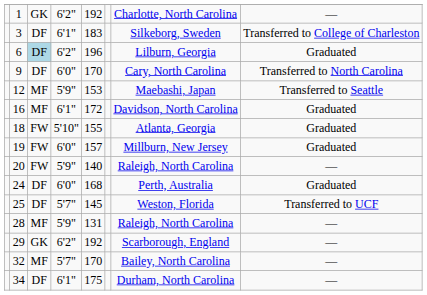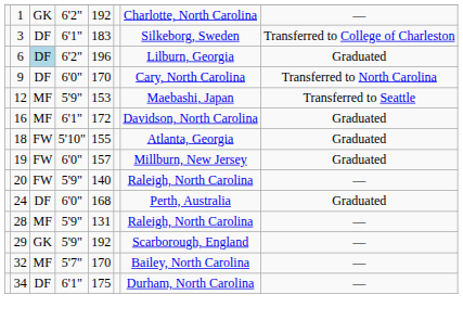- row: 25 | DF | 5'7" | 145 | Weston, Florida | Transferred to UCF
29 | column 4: 6'2" -> 5'9"
